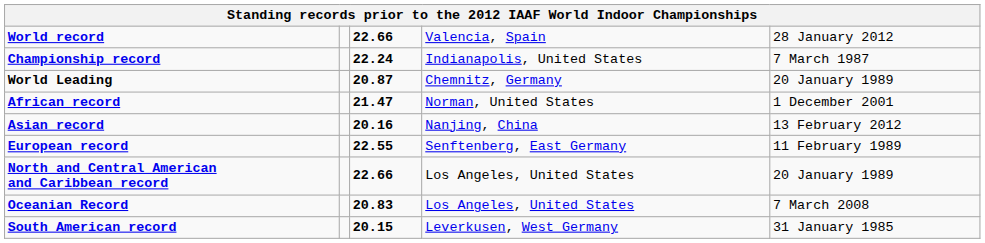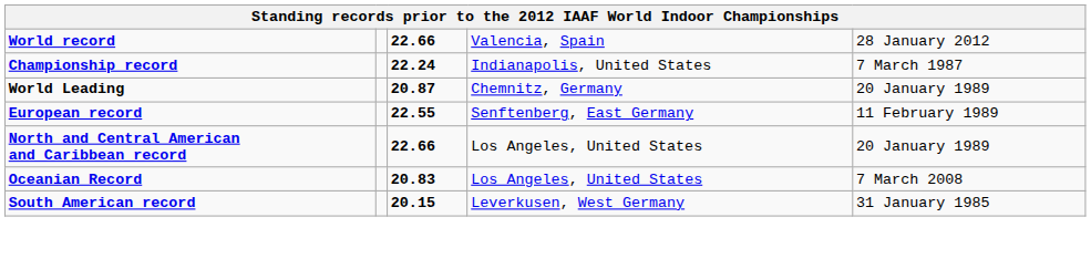- row: African record | 21.47 | Norman, United States | 1 December 2001
- row: Asian record | 20.16 | Nanjing, China | 13 February 2012
